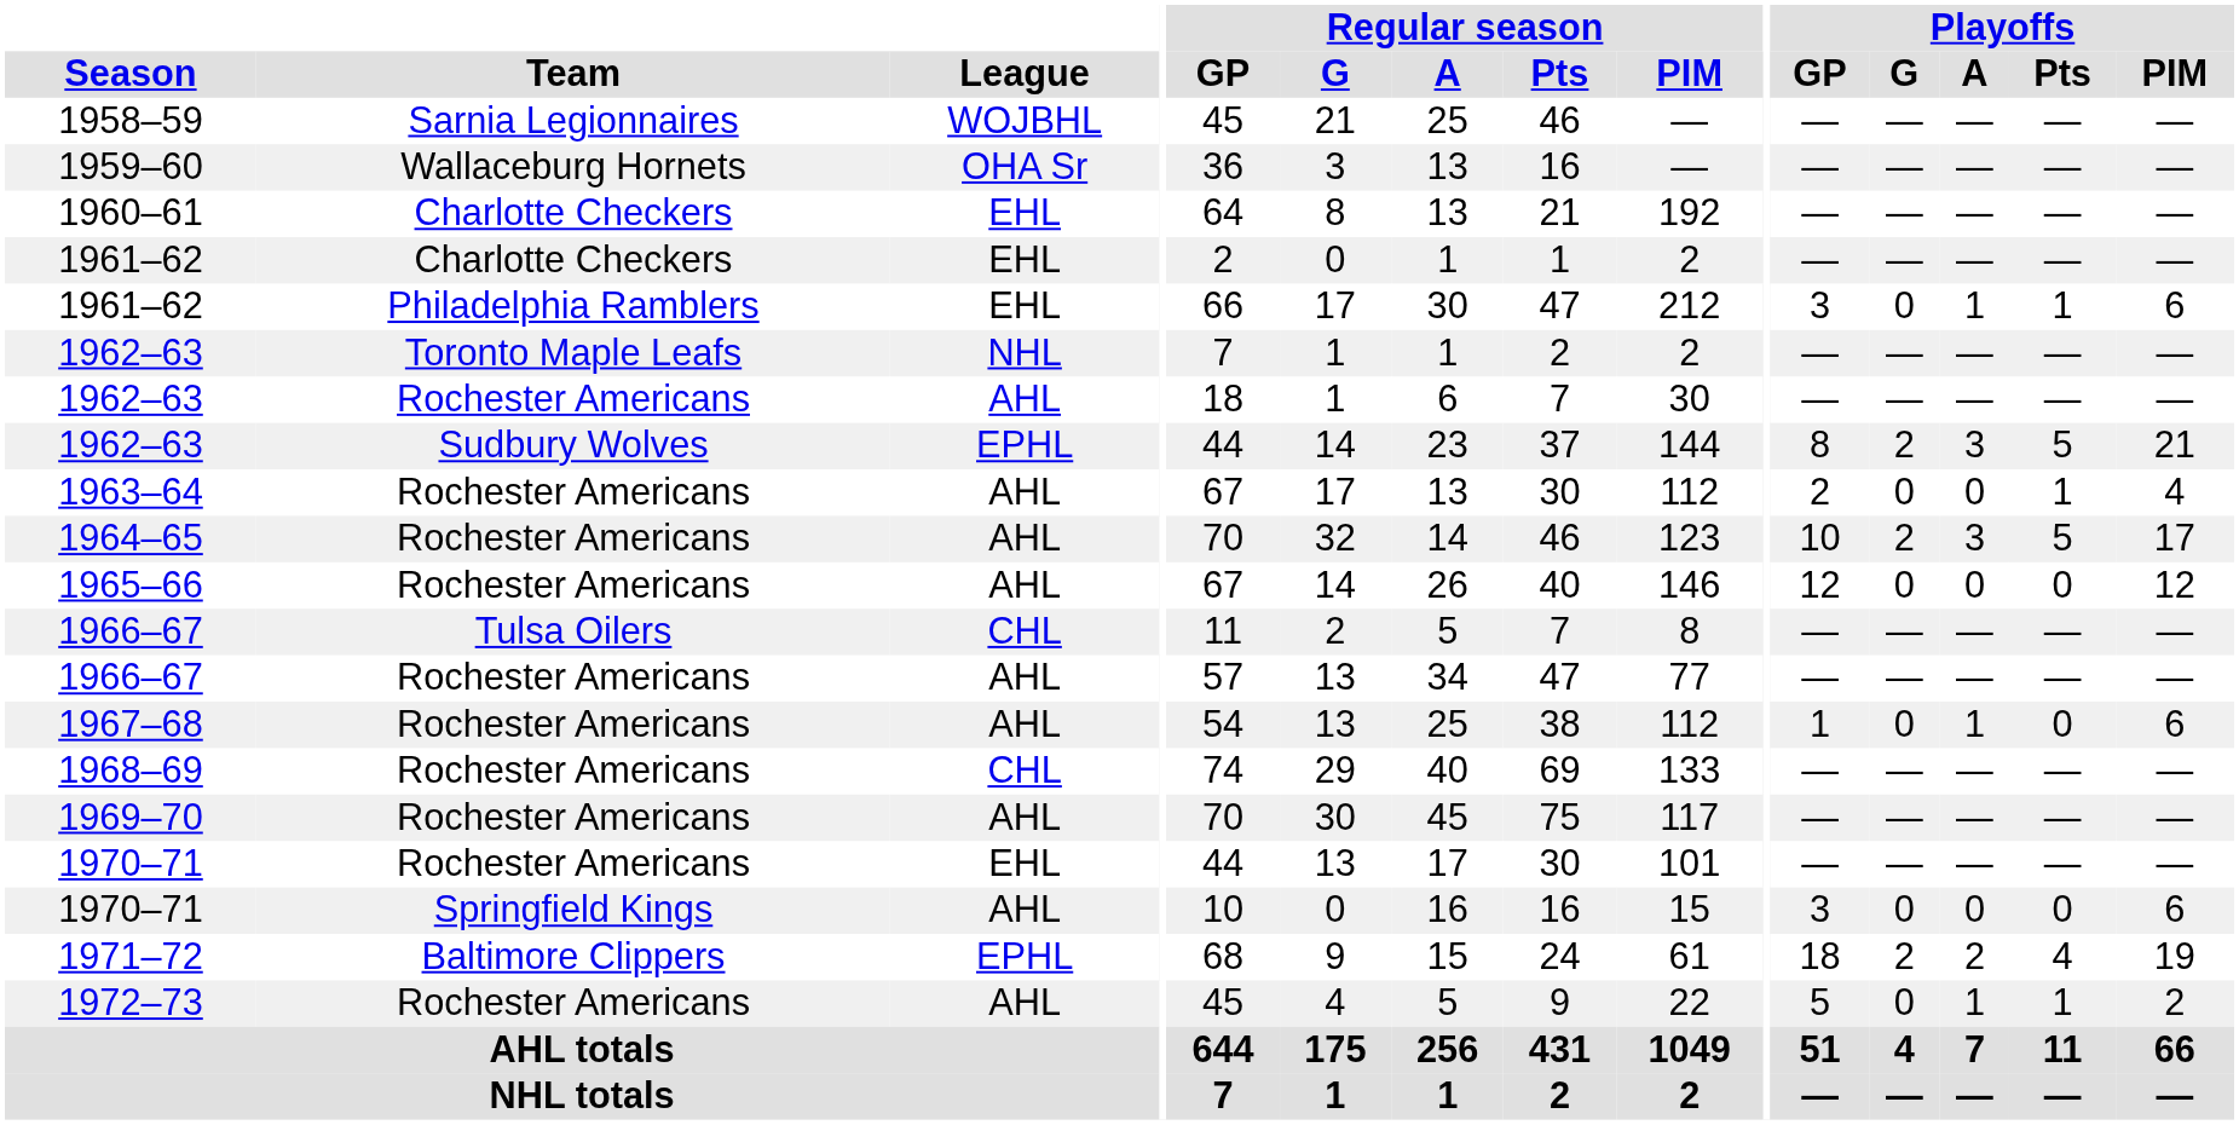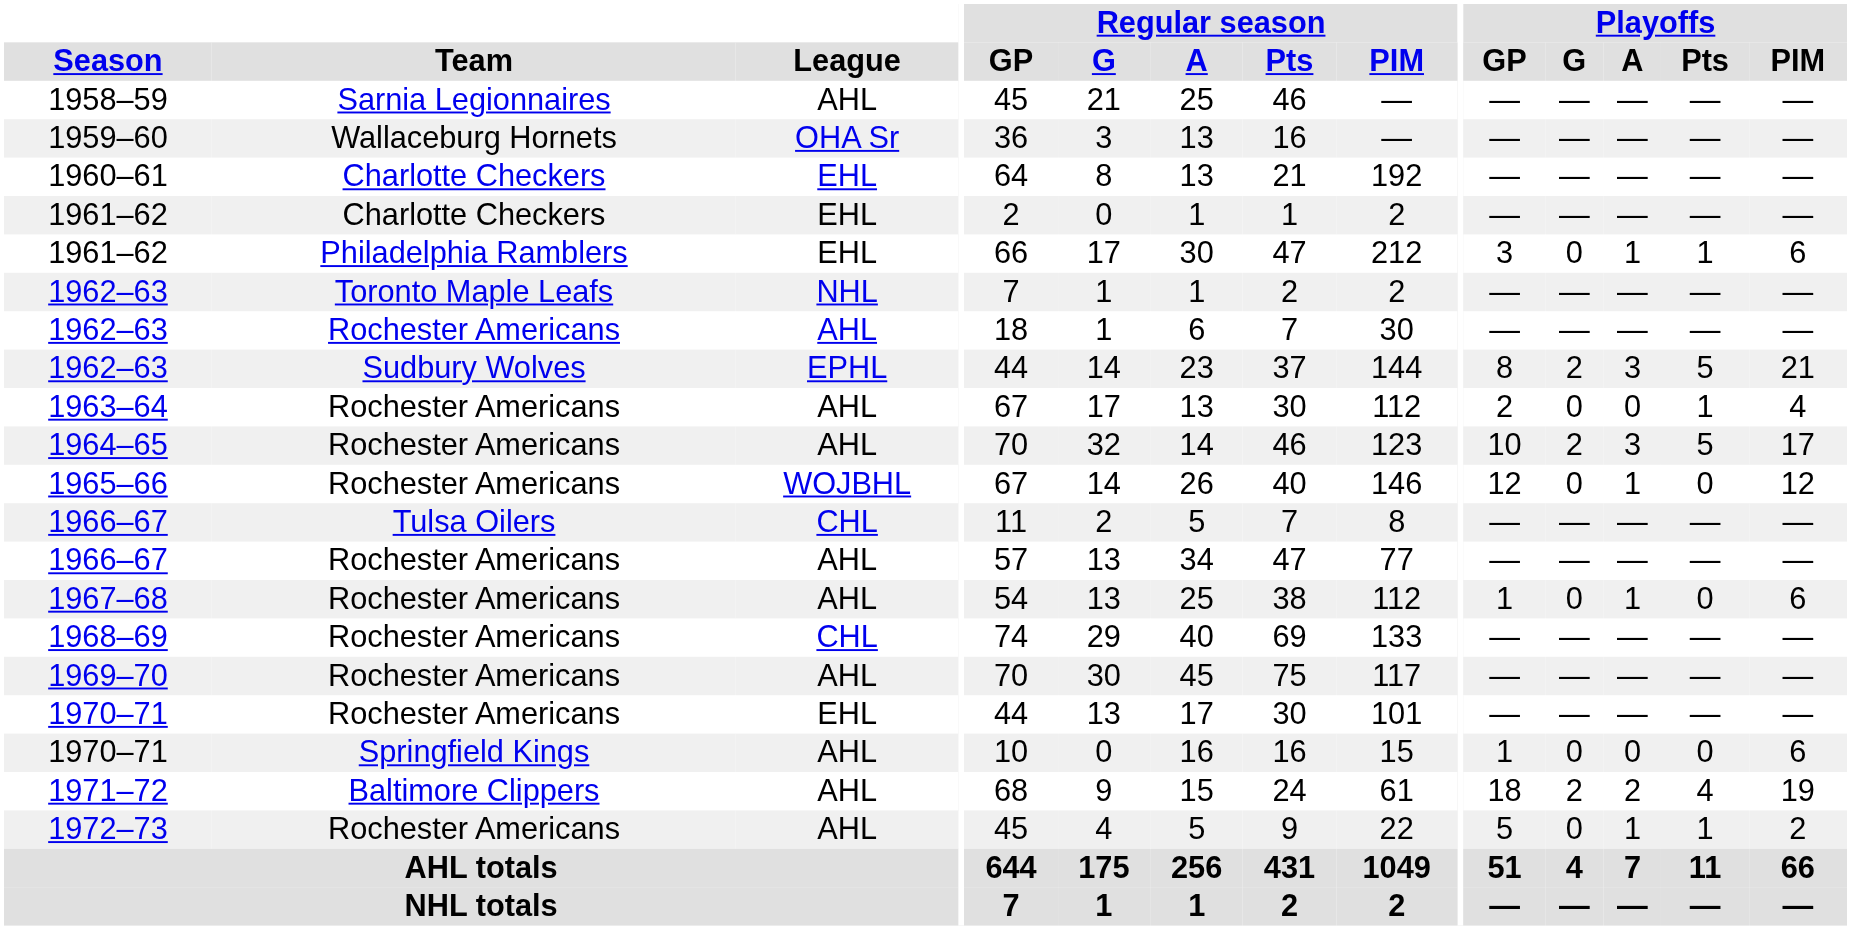1958–59 | League: WOJBHL -> AHL
1965–66 | League: AHL -> WOJBHL
1965–66 | Playoffs / A: 0 -> 1
1970–71 / Springfield Kings | Playoffs / GP: 3 -> 1
1971–72 | League: EPHL -> AHL
